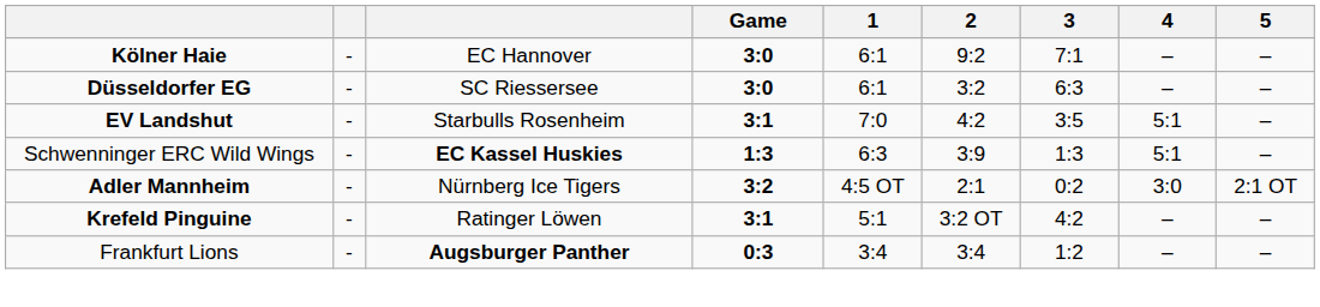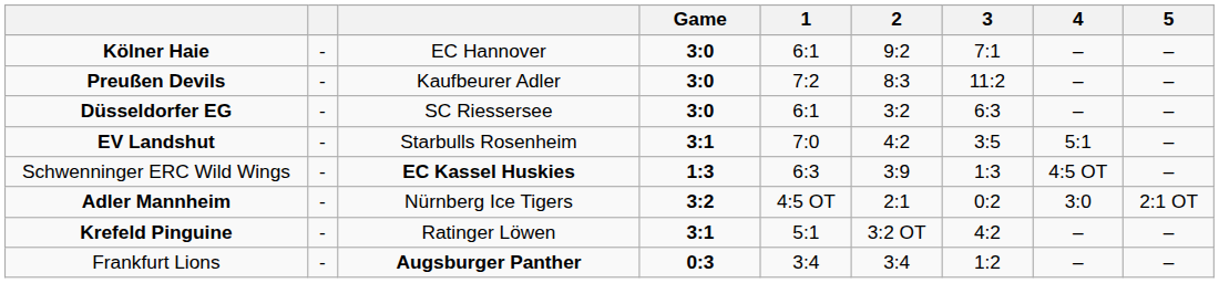+ row: Preußen Devils | - | Kaufbeurer Adler | 3:0 | 7:2 | 8:3 | 11:2 | – | –
Schwenninger ERC Wild Wings | 4: 5:1 -> 4:5 OT
